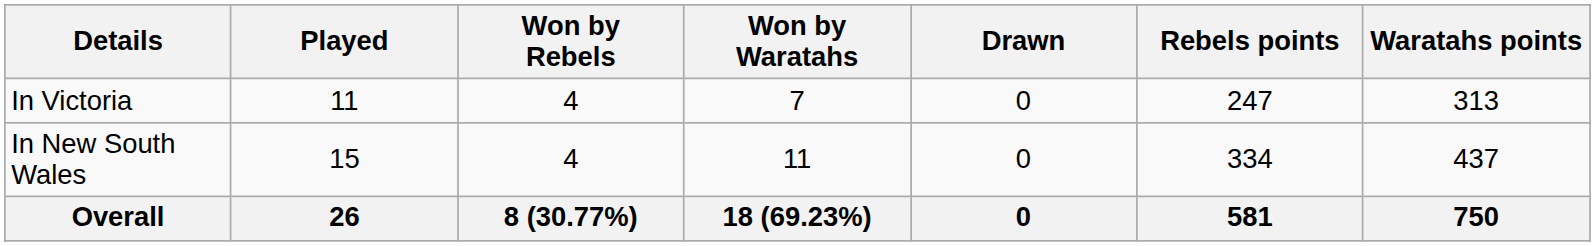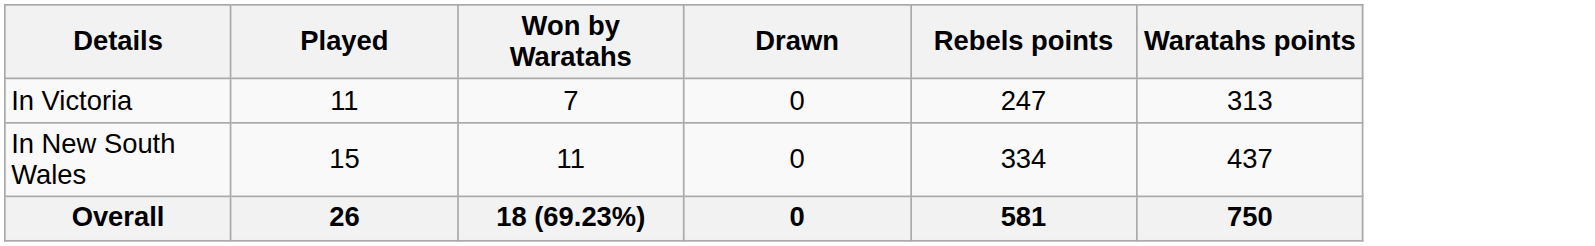- column: Won by Rebels | 4 | 4 | 8 (30.77%)
